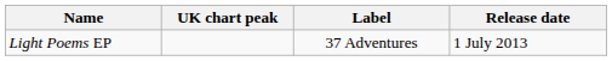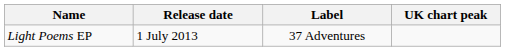columns swapped: Release date <-> UK chart peak
